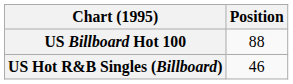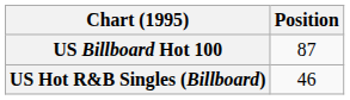US Billboard Hot 100 | Position: 88 -> 87
